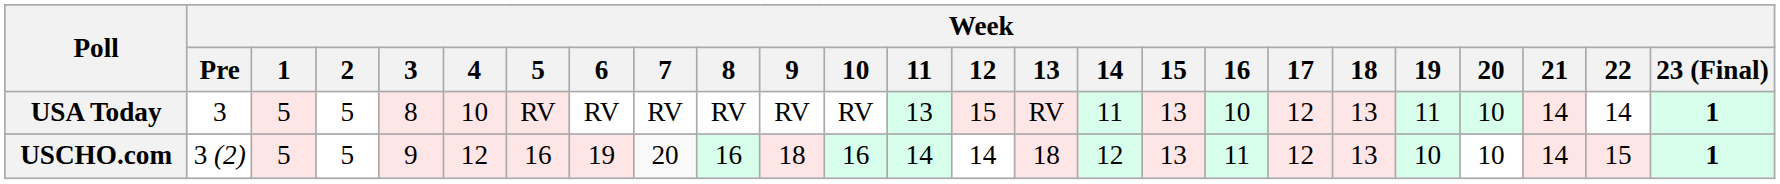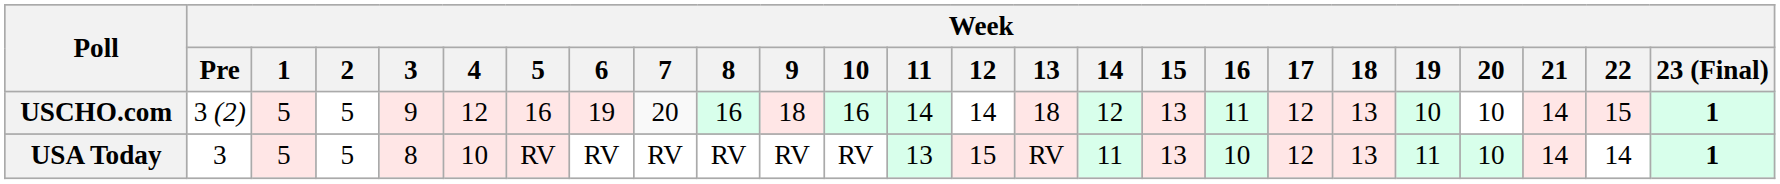rows swapped: USCHO.com <-> USA Today
